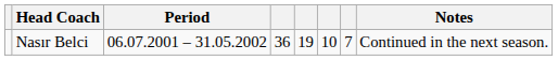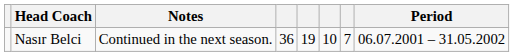columns swapped: Period <-> Notes
